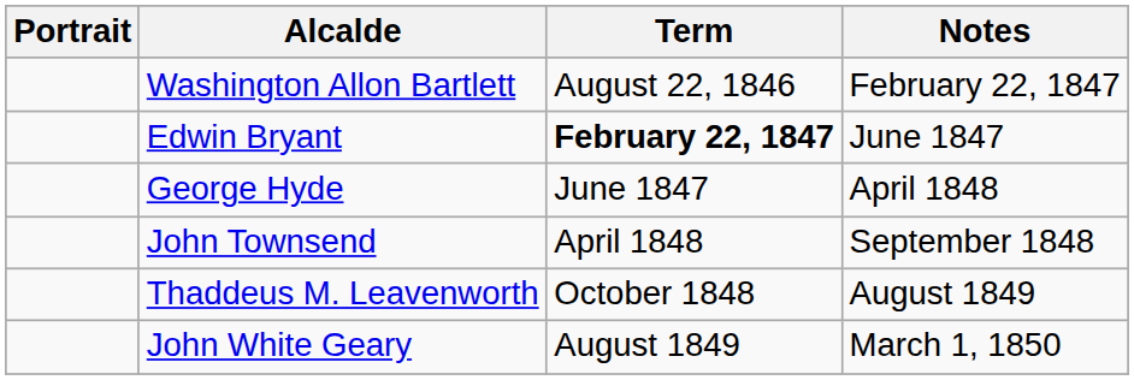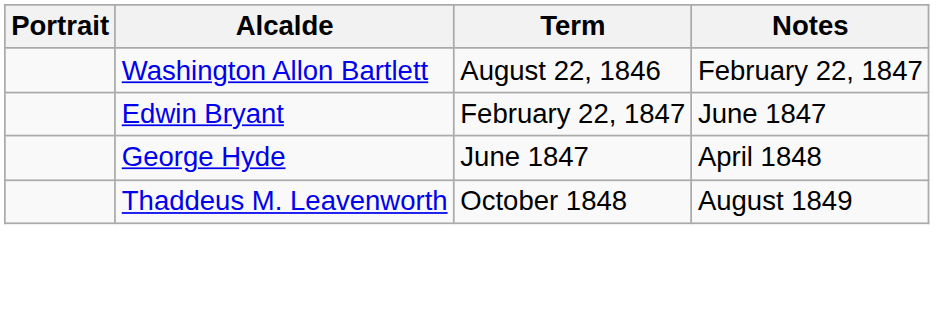Edwin Bryant | Term: bold -> normal
- row: John Townsend | April 1848 | September 1848
- row: John White Geary | August 1849 | March 1, 1850
